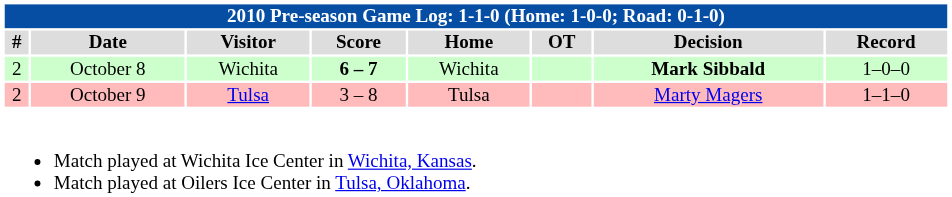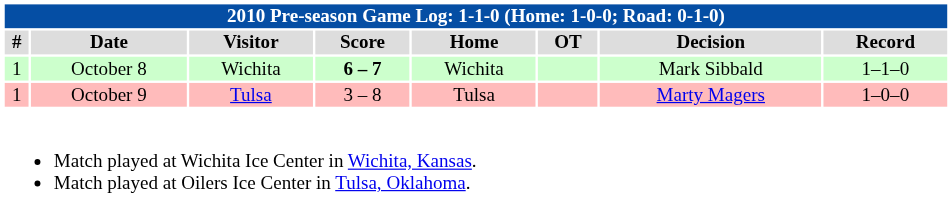October 8 | #: 2 -> 1
October 8 | Decision: bold -> normal
October 8 | Record: 1–0–0 -> 1–1–0
October 9 | #: 2 -> 1
October 9 | Record: 1–1–0 -> 1–0–0
